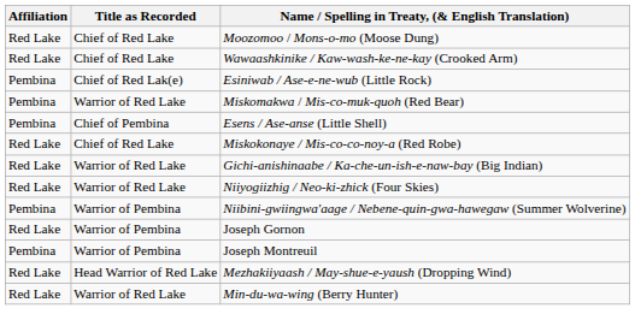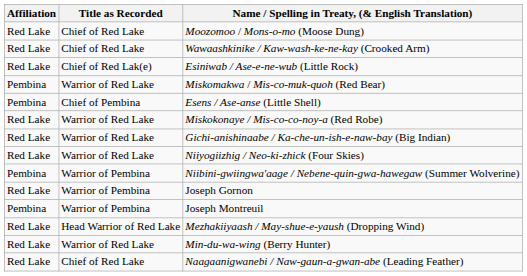Esiniwab / Ase-e-ne-wub (Little Rock) | Affiliation: Pembina -> Red Lake
Miskokonaye / Mis-co-co-noy-a (Red Robe) | Title as Recorded: Chief of Red Lake -> Warrior of Red Lake
+ row: Red Lake | Chief of Red Lake | Naagaanigwanebi / Naw-gaun-a-gwan-abe (Leading Feather)
